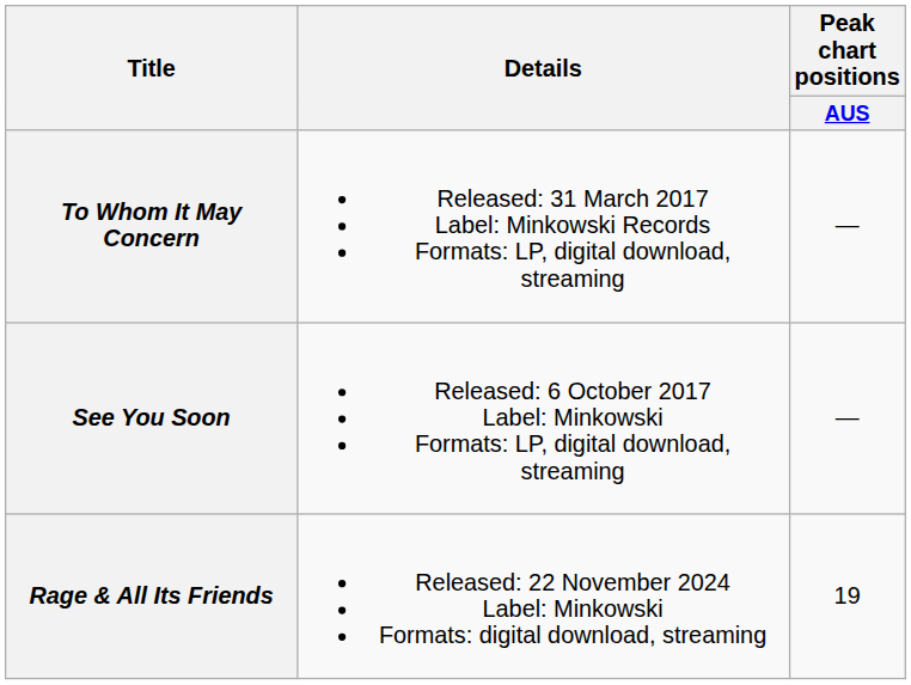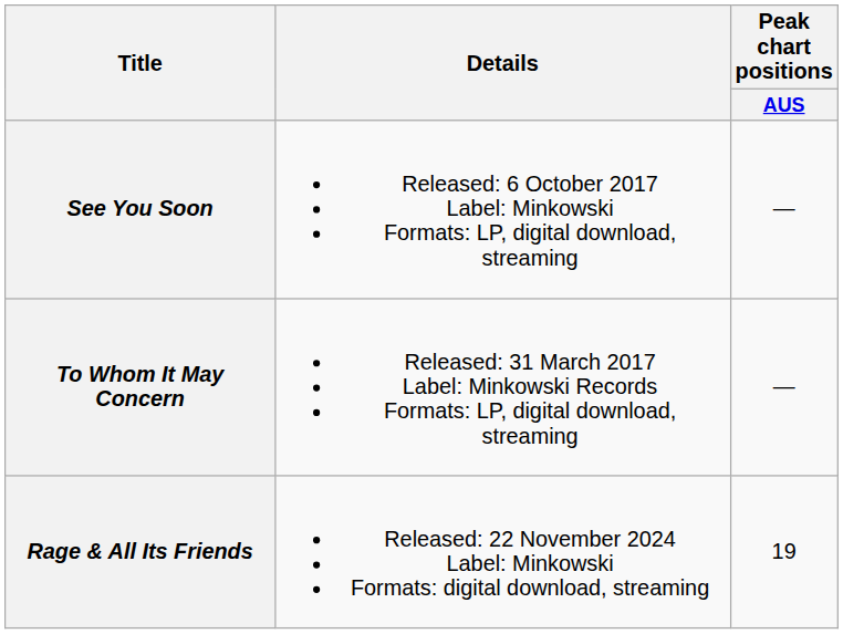rows swapped: To Whom It May Concern <-> See You Soon
